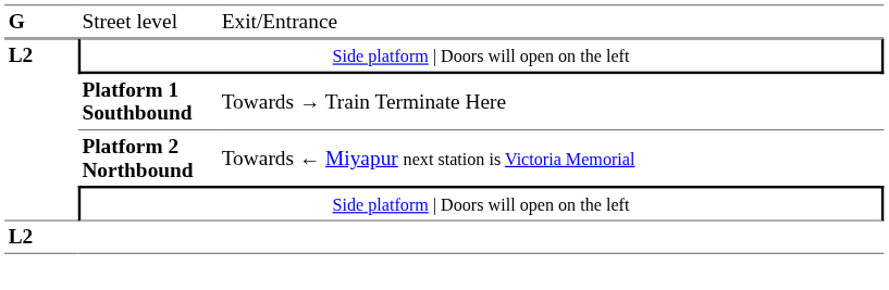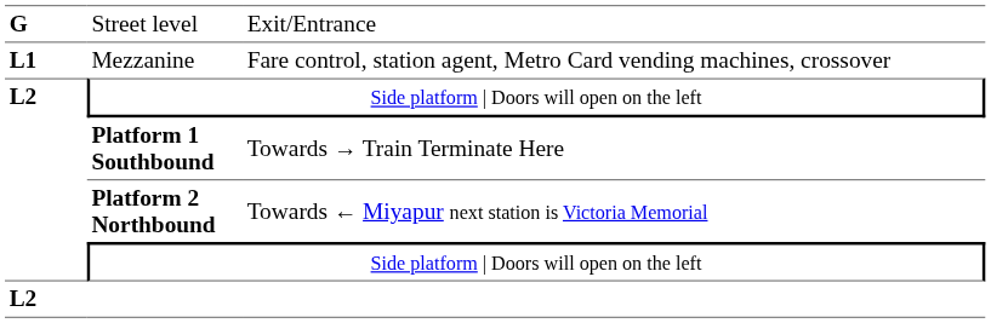+ row: L1 | Mezzanine | Fare control, station agent, Metro Card vending machines, crossover
